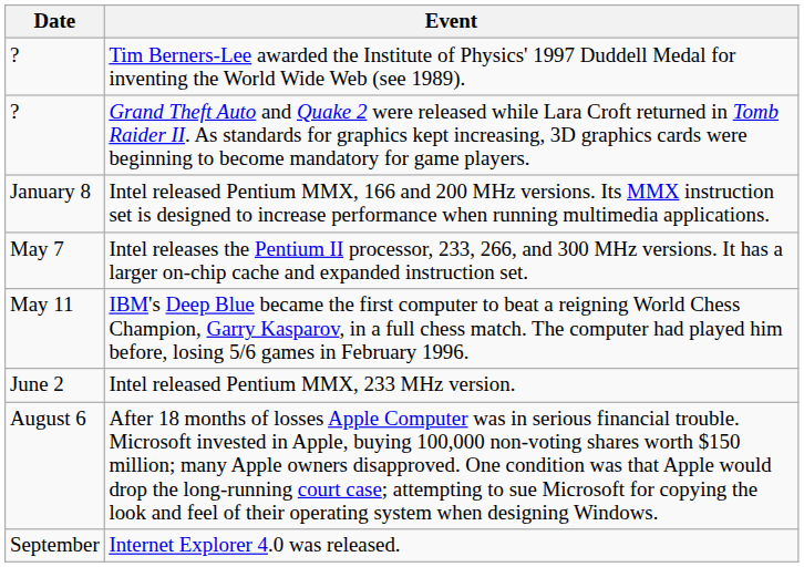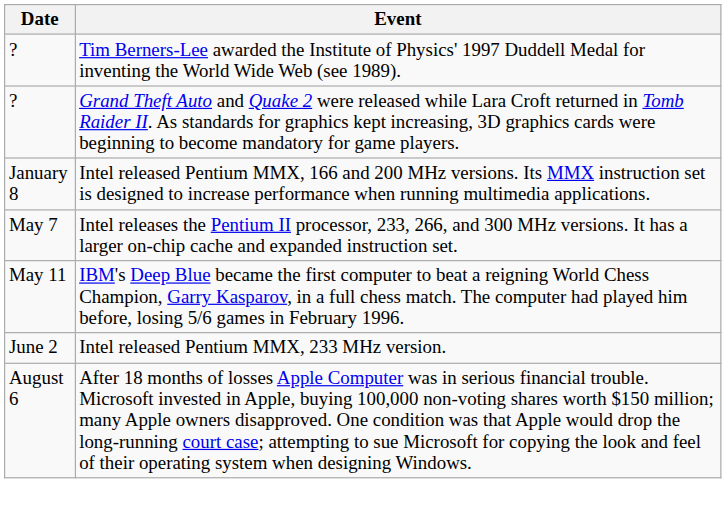- row: September | Internet Explorer 4.0 was released.
